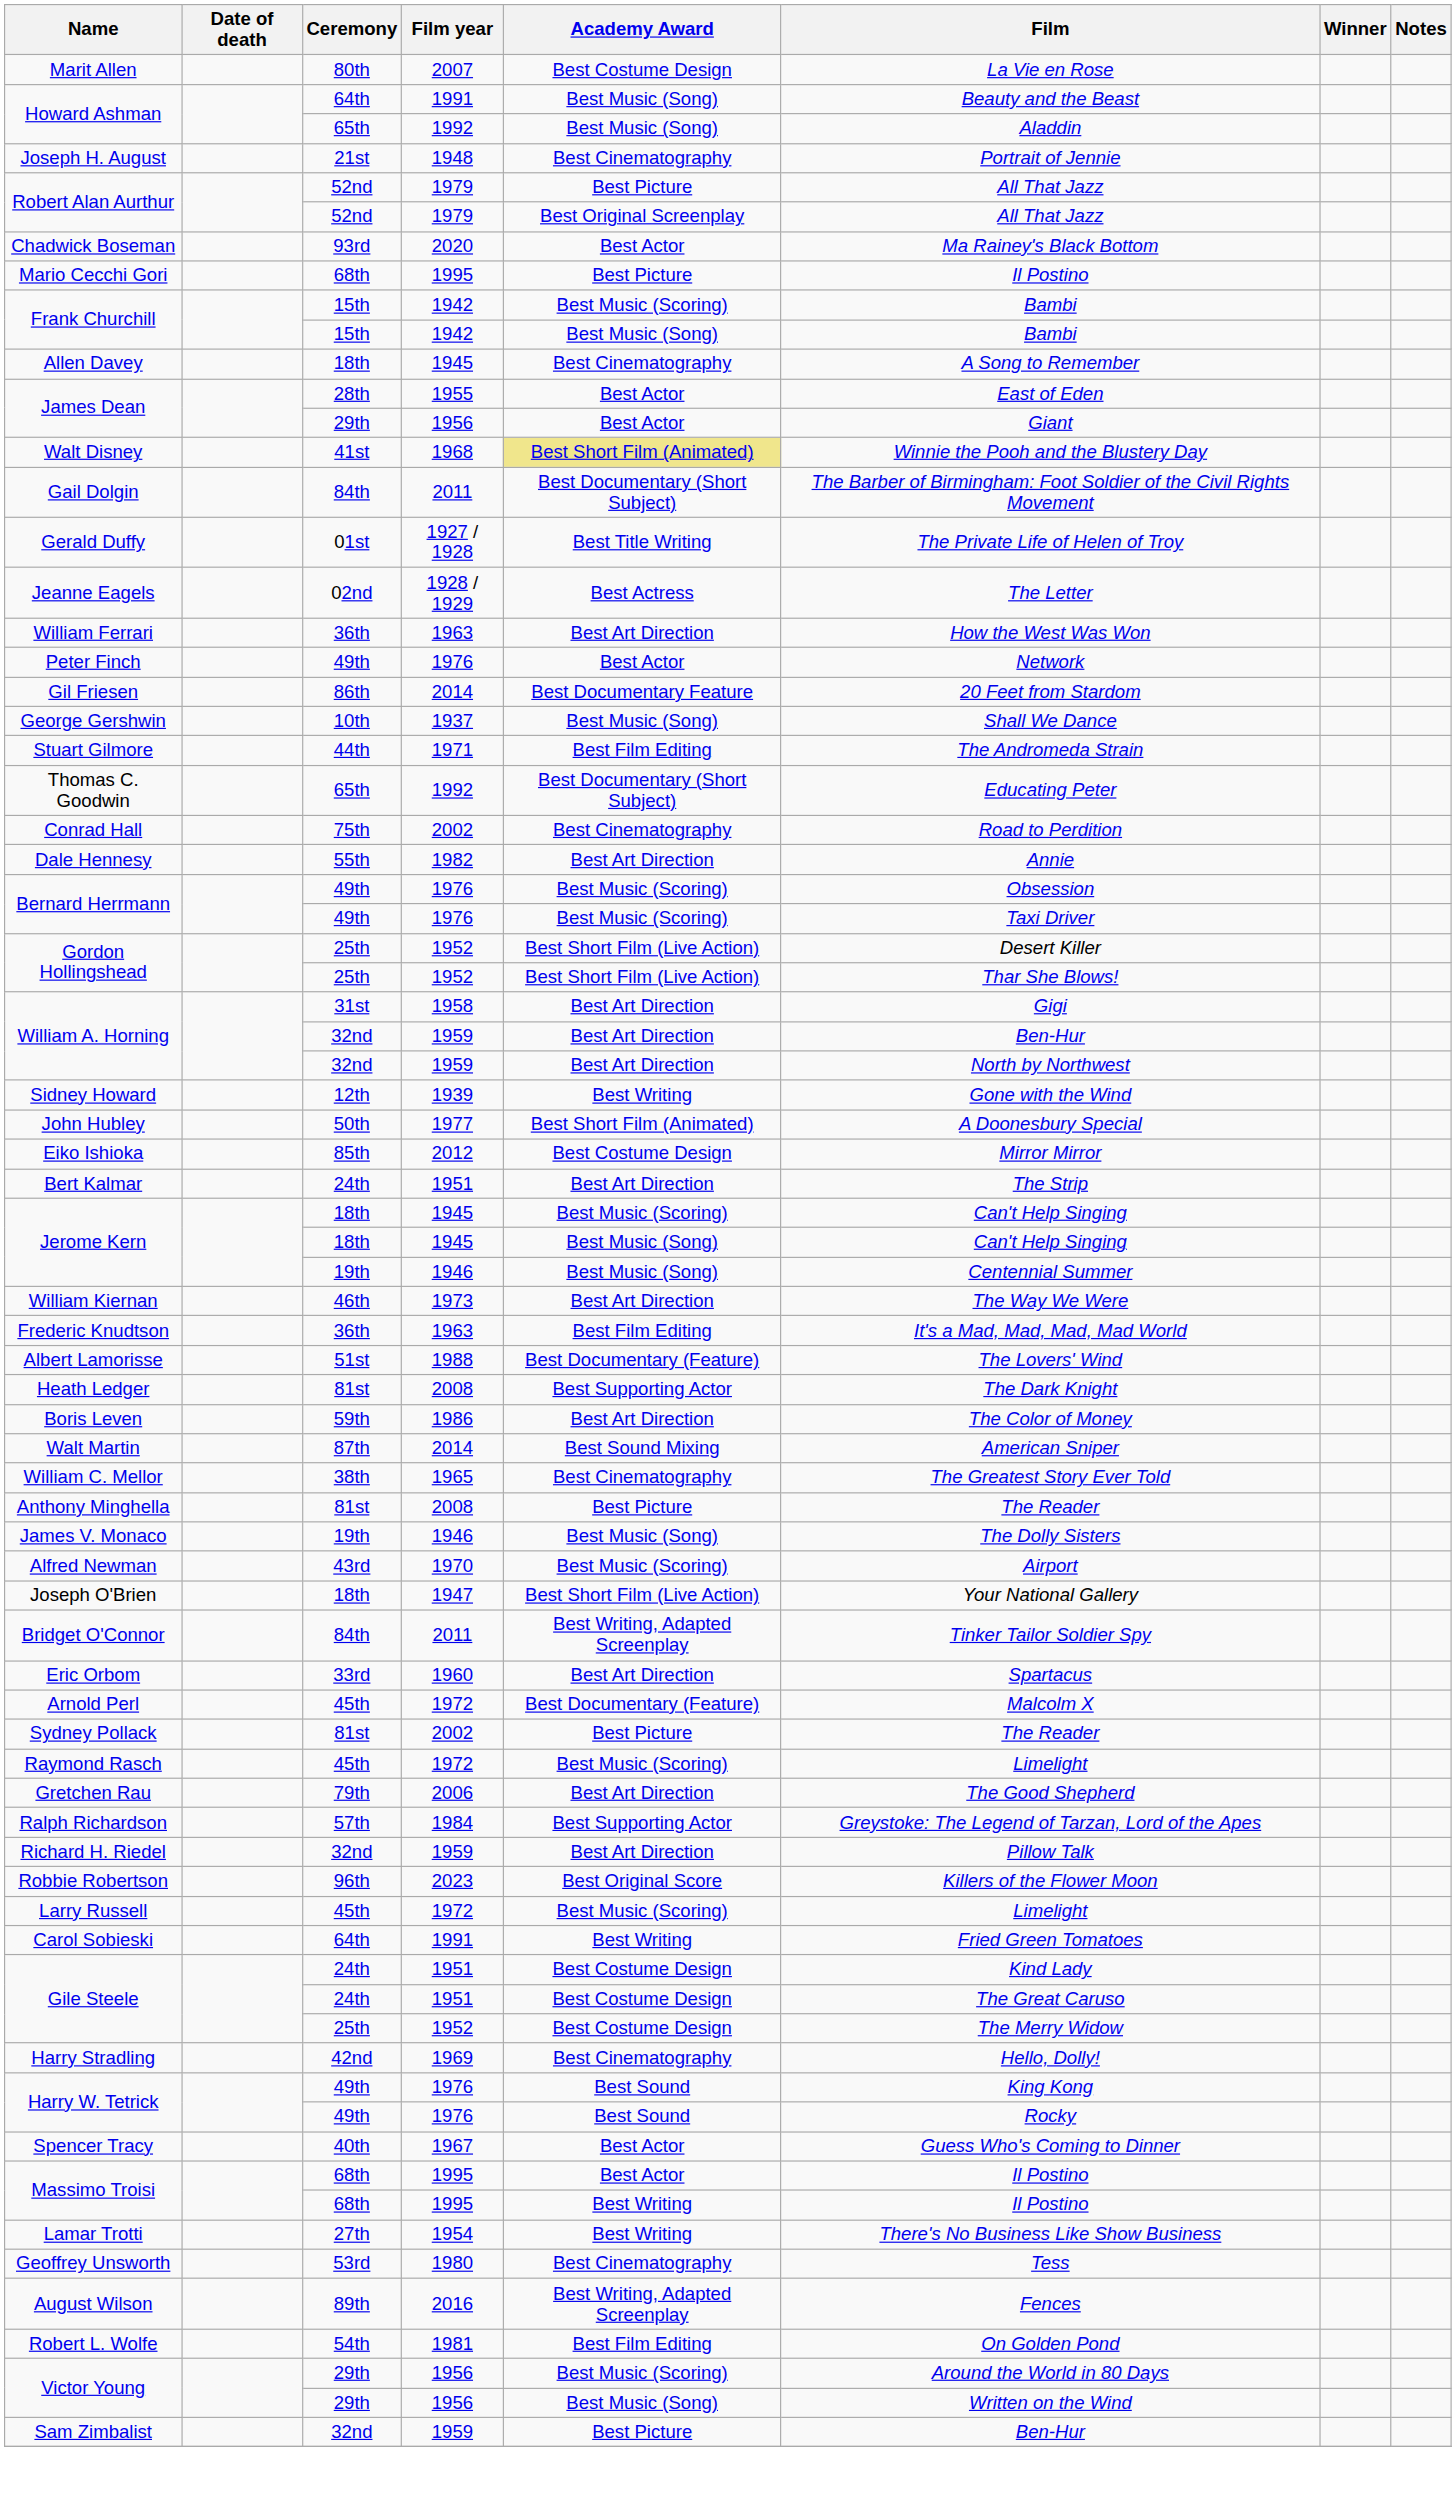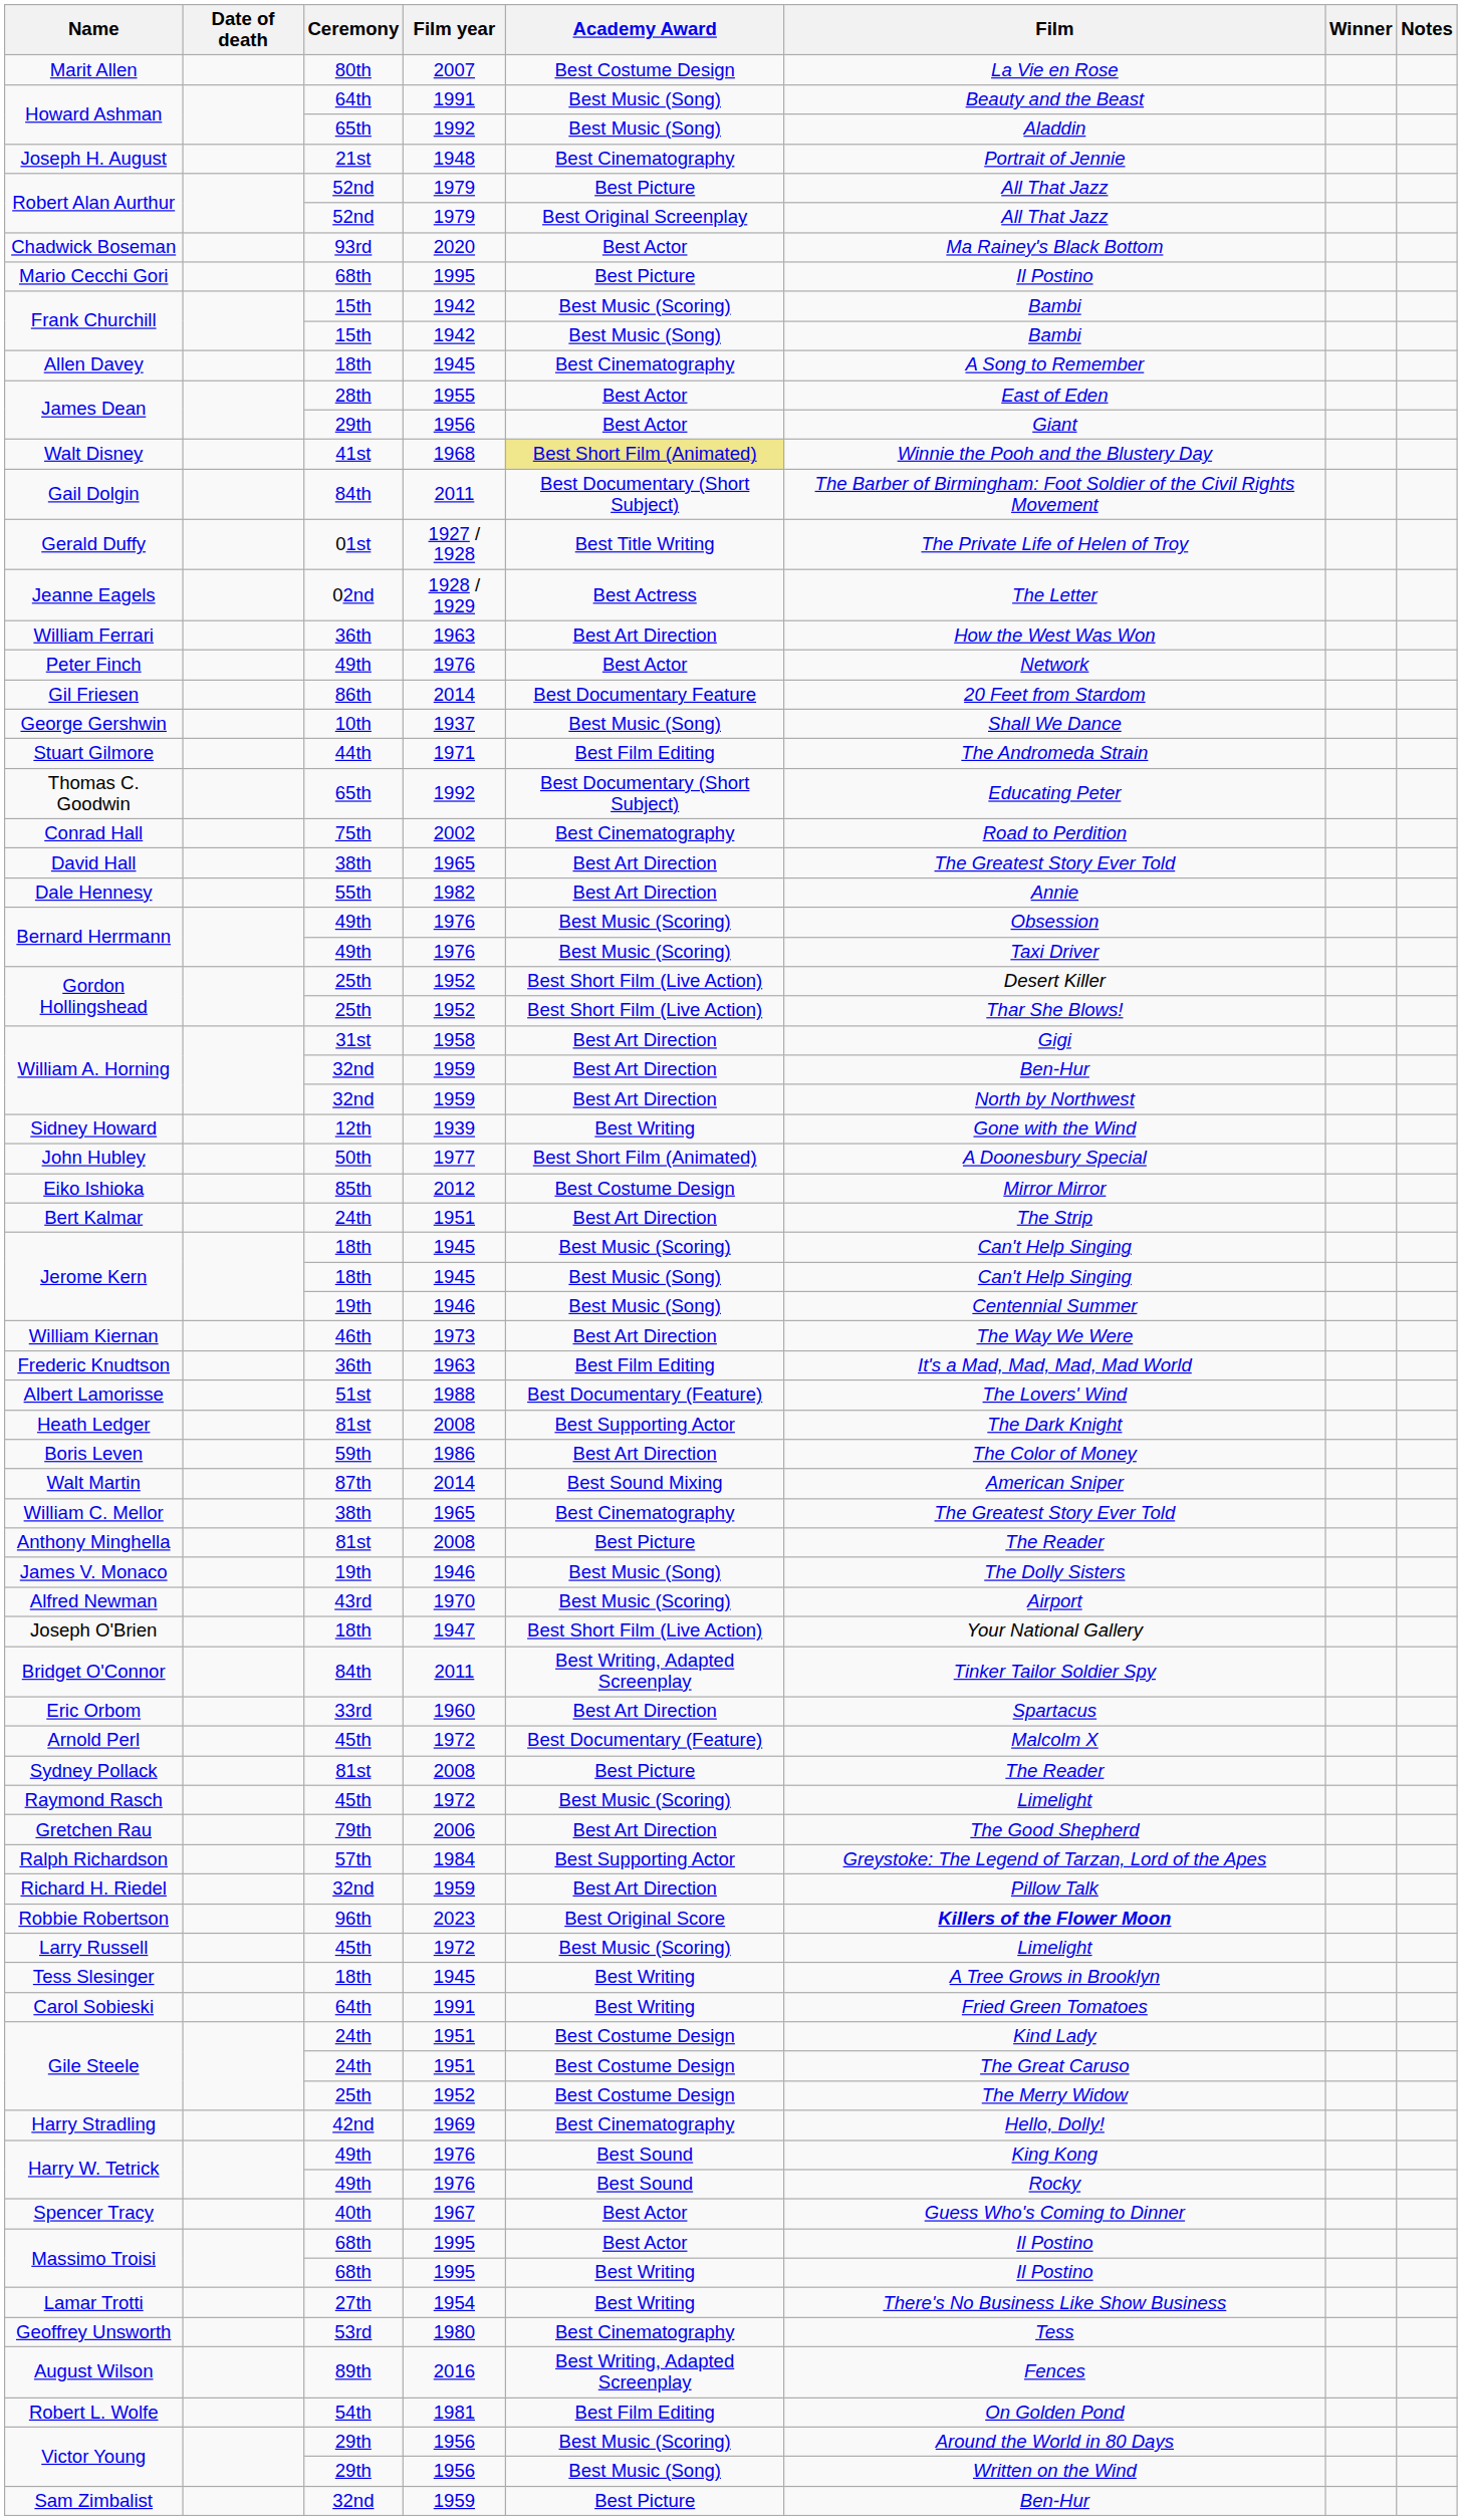+ row: David Hall | 38th | 1965 | Best Art Direction | The Greatest Story Ever Told
Sydney Pollack | Film year: 2002 -> 2008
Robbie Robertson | Film: normal -> bold
+ row: Tess Slesinger | 18th | 1945 | Best Writing | A Tree Grows in Brooklyn
